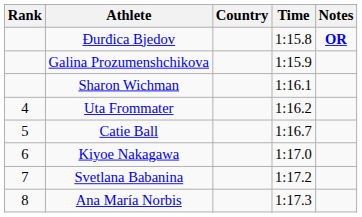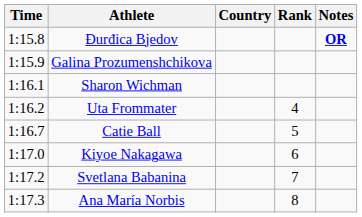columns swapped: Rank <-> Time
